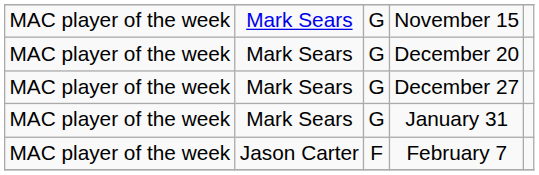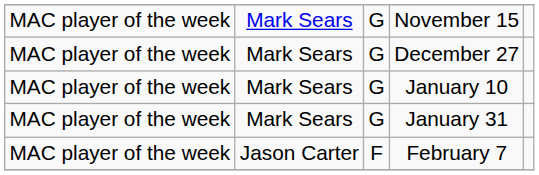- row: MAC player of the week | Mark Sears | G | December 20
+ row: MAC player of the week | Mark Sears | G | January 10
